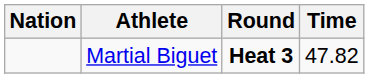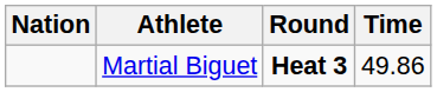Martial Biguet | Time: 47.82 -> 49.86
